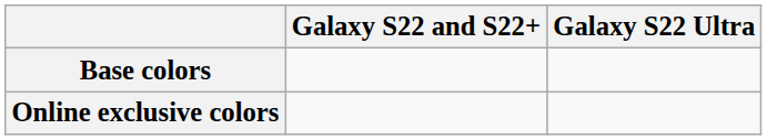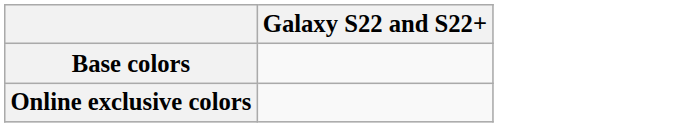- column: Galaxy S22 Ultra
